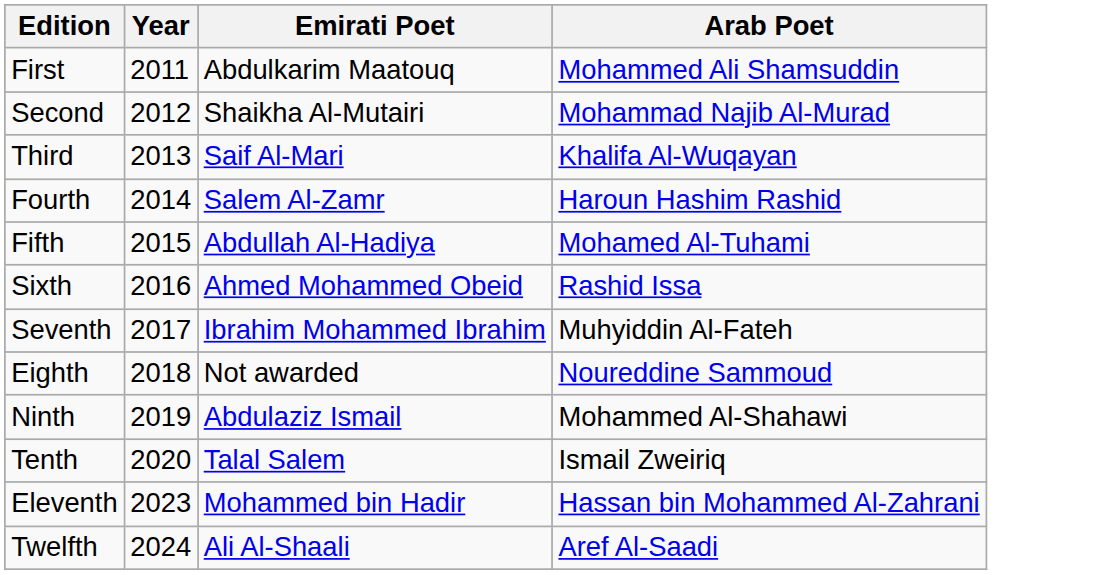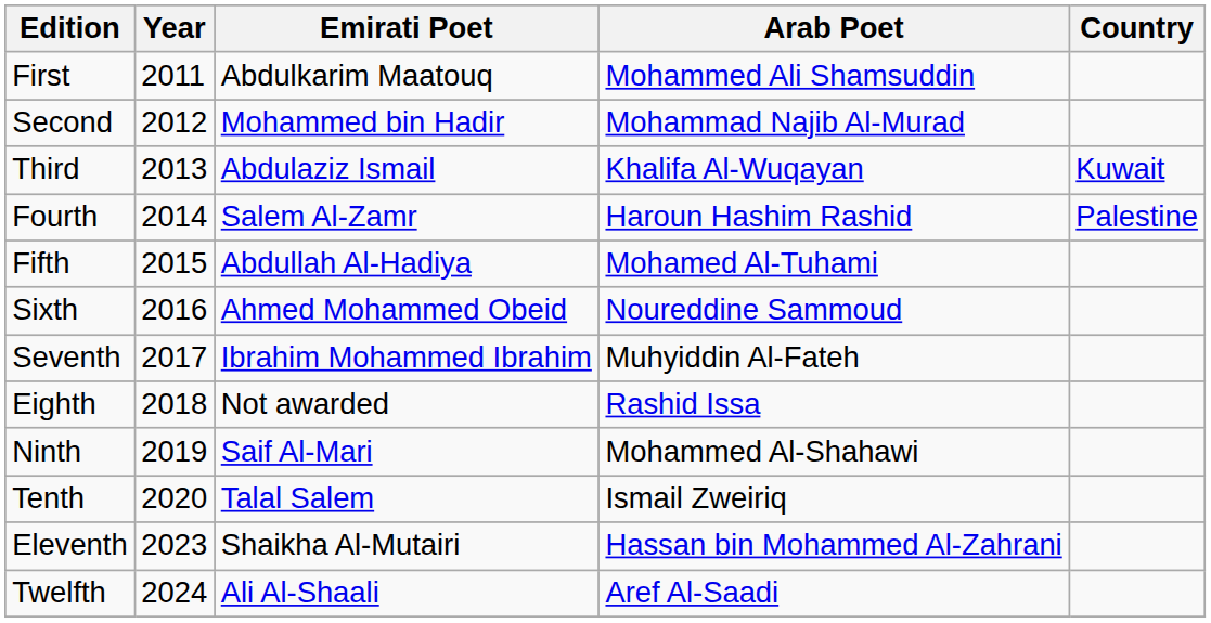+ column: Country | Kuwait | Palestine
Second | Emirati Poet: Shaikha Al-Mutairi -> Mohammed bin Hadir
Third | Emirati Poet: Saif Al-Mari -> Abdulaziz Ismail
Sixth | Arab Poet: Rashid Issa -> Noureddine Sammoud
Eighth | Arab Poet: Noureddine Sammoud -> Rashid Issa
Ninth | Emirati Poet: Abdulaziz Ismail -> Saif Al-Mari
Eleventh | Emirati Poet: Mohammed bin Hadir -> Shaikha Al-Mutairi
